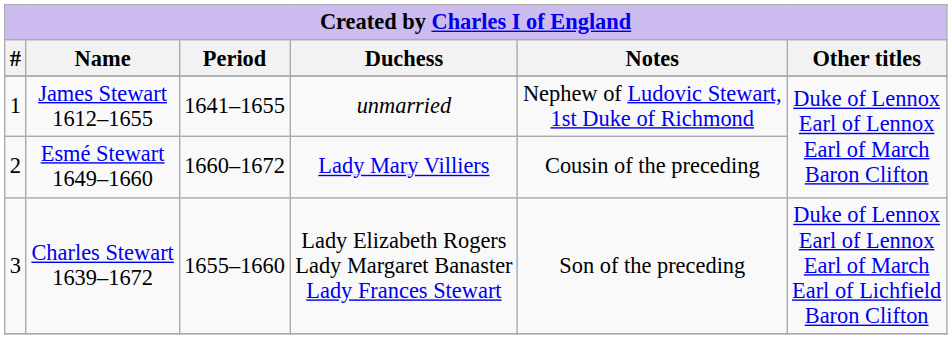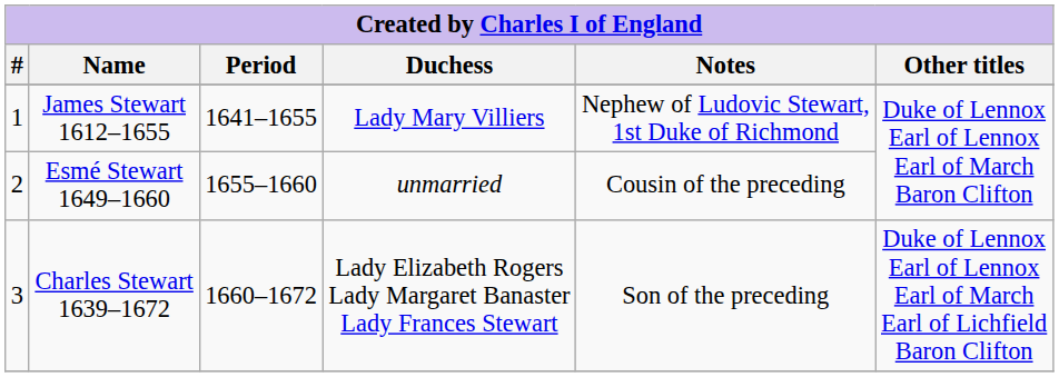James Stewart 1612–1655 | Duchess: unmarried -> Lady Mary Villiers
Esmé Stewart 1649–1660 | Period: 1660–1672 -> 1655–1660
Esmé Stewart 1649–1660 | Duchess: Lady Mary Villiers -> unmarried
Charles Stewart 1639–1672 | Period: 1655–1660 -> 1660–1672
